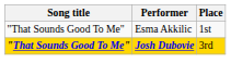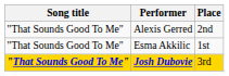+ row: "That Sounds Good To Me" | Alexis Gerred | 2nd
